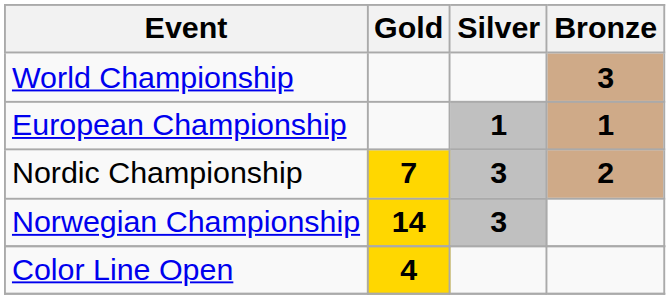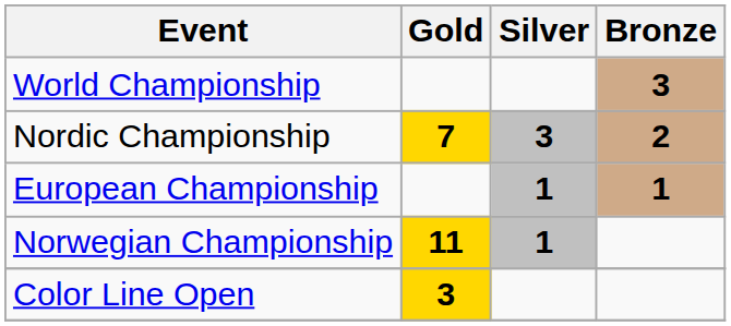rows swapped: European Championship <-> Nordic Championship
Norwegian Championship | Gold: 14 -> 11
Norwegian Championship | Silver: 3 -> 1
Color Line Open | Gold: 4 -> 3
